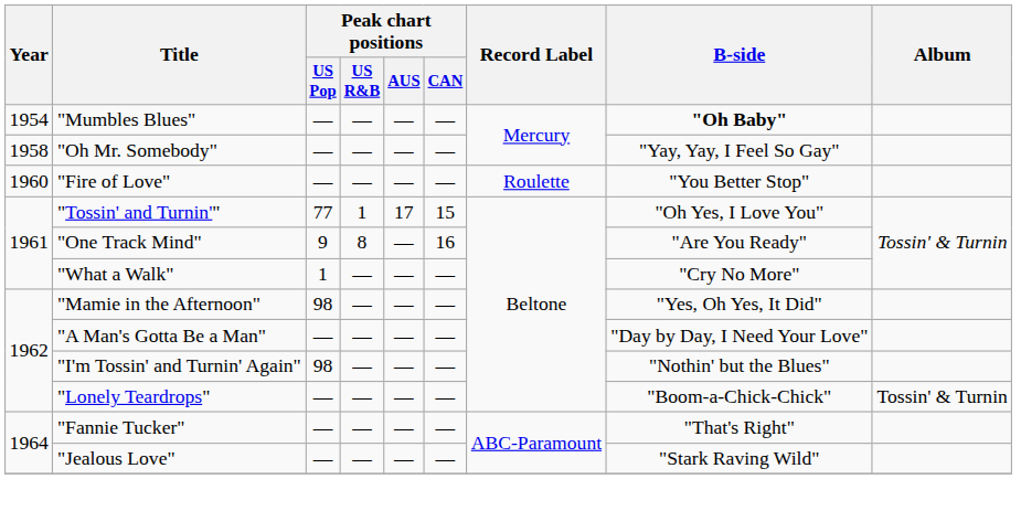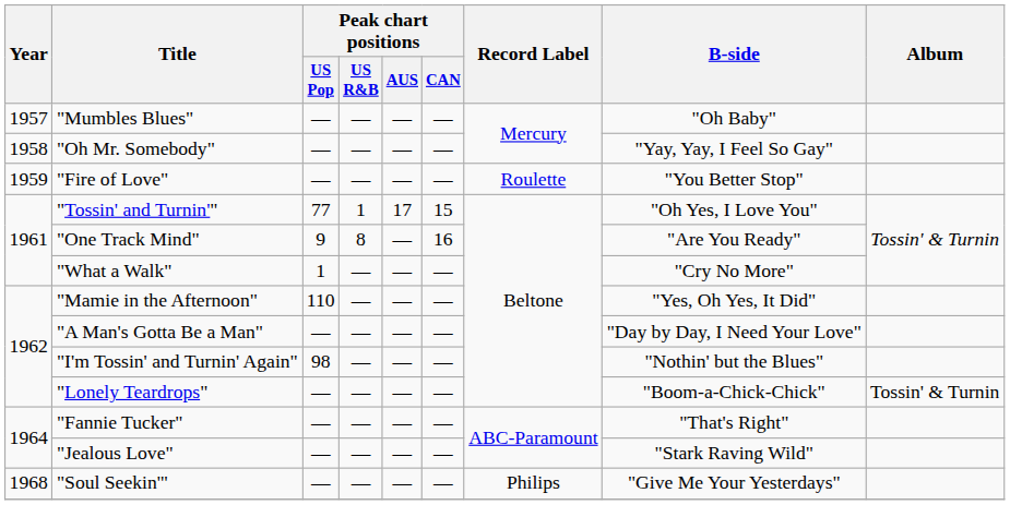"Mumbles Blues" | Year: 1954 -> 1957
"Mumbles Blues" | B-side: bold -> normal
"Fire of Love" | Year: 1960 -> 1959
"Mamie in the Afternoon" | Peak chart positions / US Pop: 98 -> 110
+ row: 1968 | "Soul Seekin'" | — | — | — | — | Philips | "Give Me Your Yesterdays"
